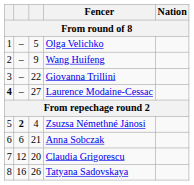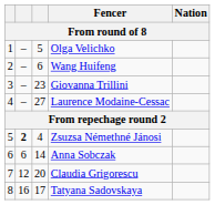Wang Huifeng | column 3: 9 -> 6
Giovanna Trillini | column 3: 22 -> 23
Laurence Modaine-Cessac | column 1: bold -> normal
Anna Sobczak | column 3: 21 -> 14
Tatyana Sadovskaya | column 3: 26 -> 17
